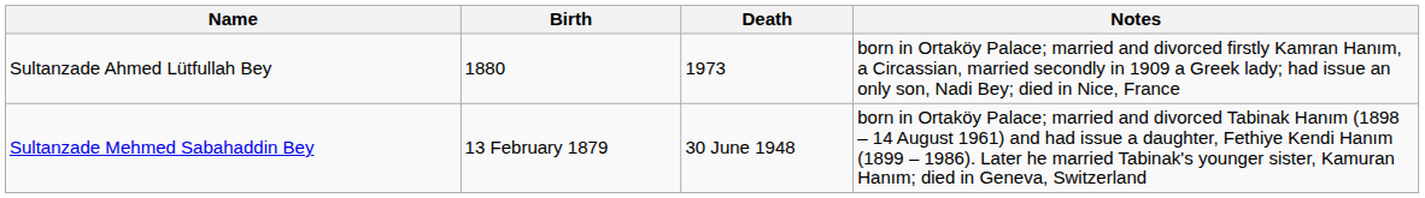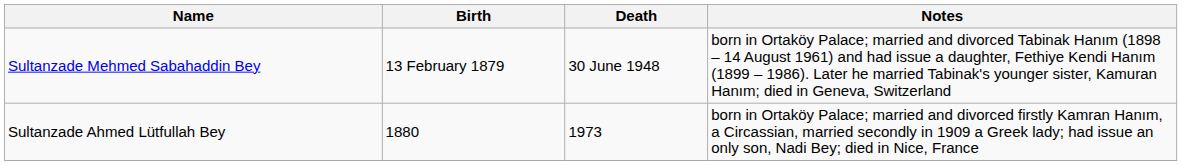rows swapped: Sultanzade Mehmed Sabahaddin Bey <-> Sultanzade Ahmed Lütfullah Bey
